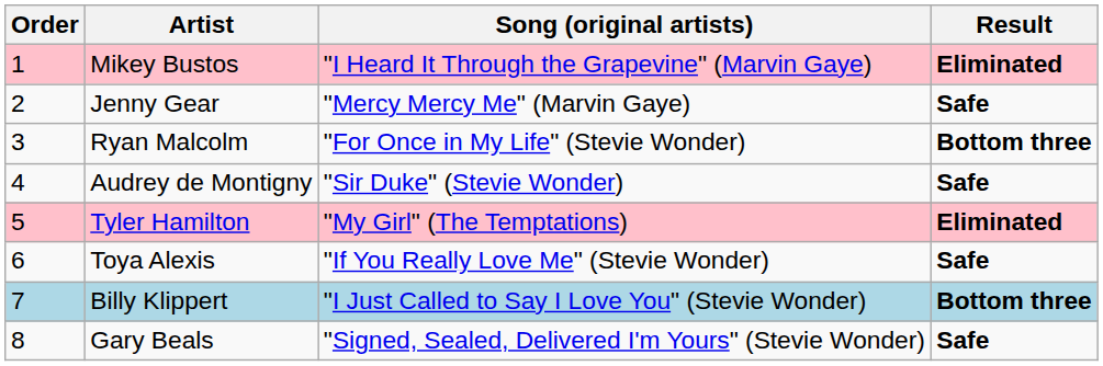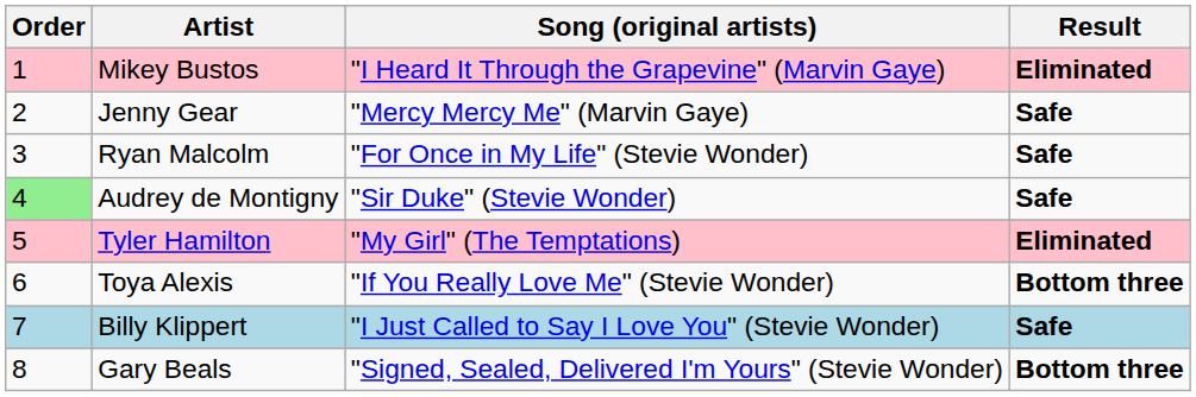Ryan Malcolm | Result: Bottom three -> Safe
Audrey de Montigny | Order: no background -> lightgreen background
Toya Alexis | Result: Safe -> Bottom three
Billy Klippert | Result: Bottom three -> Safe
Gary Beals | Result: Safe -> Bottom three
